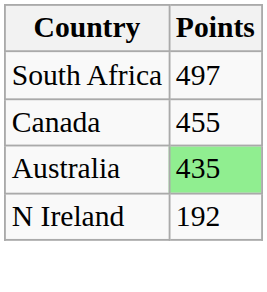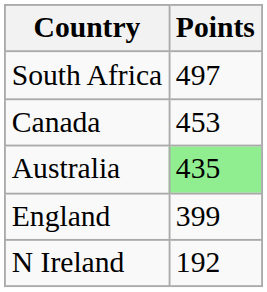Canada | Points: 455 -> 453
+ row: England | 399
